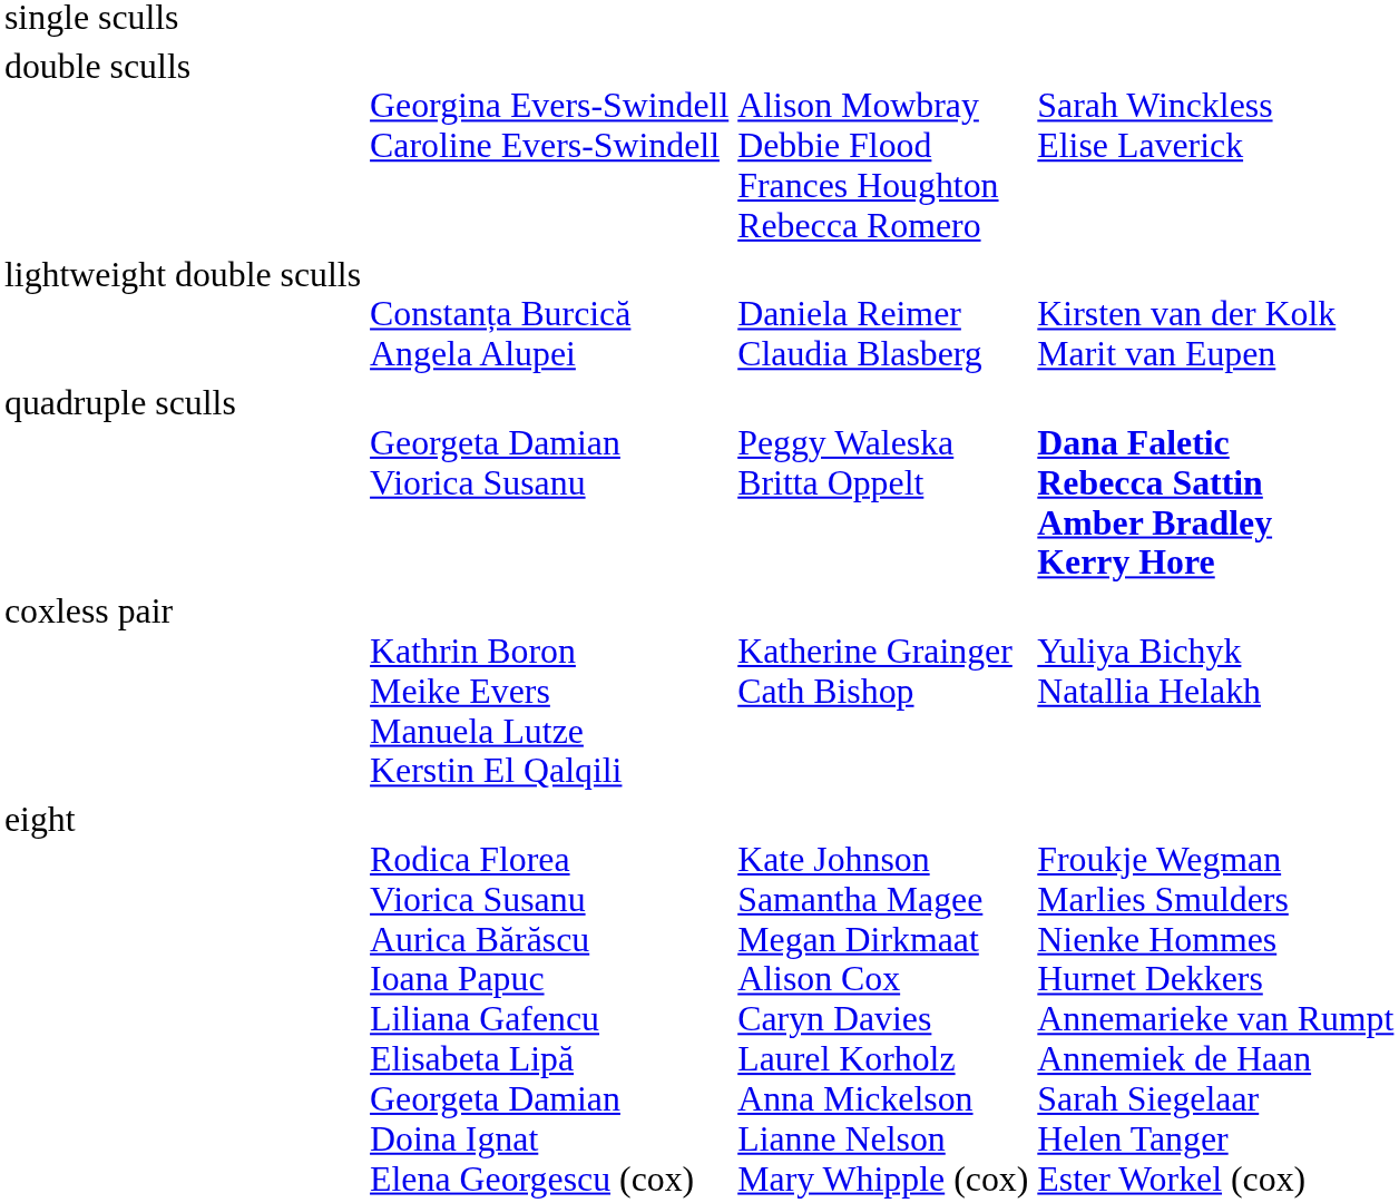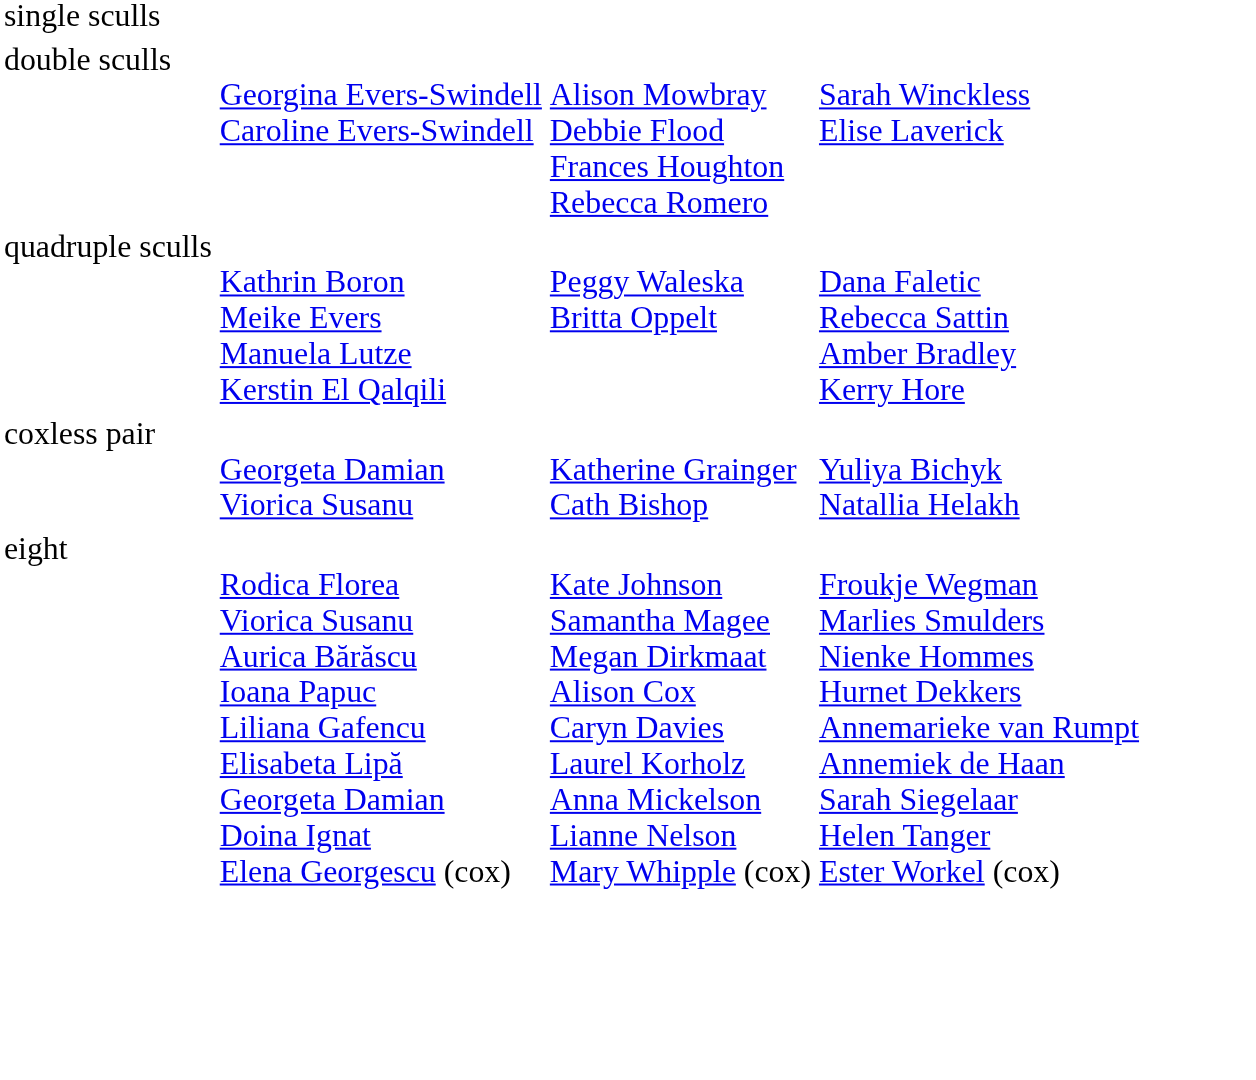- row: lightweight double sculls | Constanța Burcică Angela Alupei | Daniela Reimer Claudia Blasberg | Kirsten van der Kolk Marit van Eupen
quadruple sculls | column 2: Georgeta Damian Viorica Susanu -> Kathrin Boron Meike Evers Manuela Lutze Kerstin El Qalqili
quadruple sculls | column 4: bold -> normal
coxless pair | column 2: Kathrin Boron Meike Evers Manuela Lutze Kerstin El Qalqili -> Georgeta Damian Viorica Susanu
